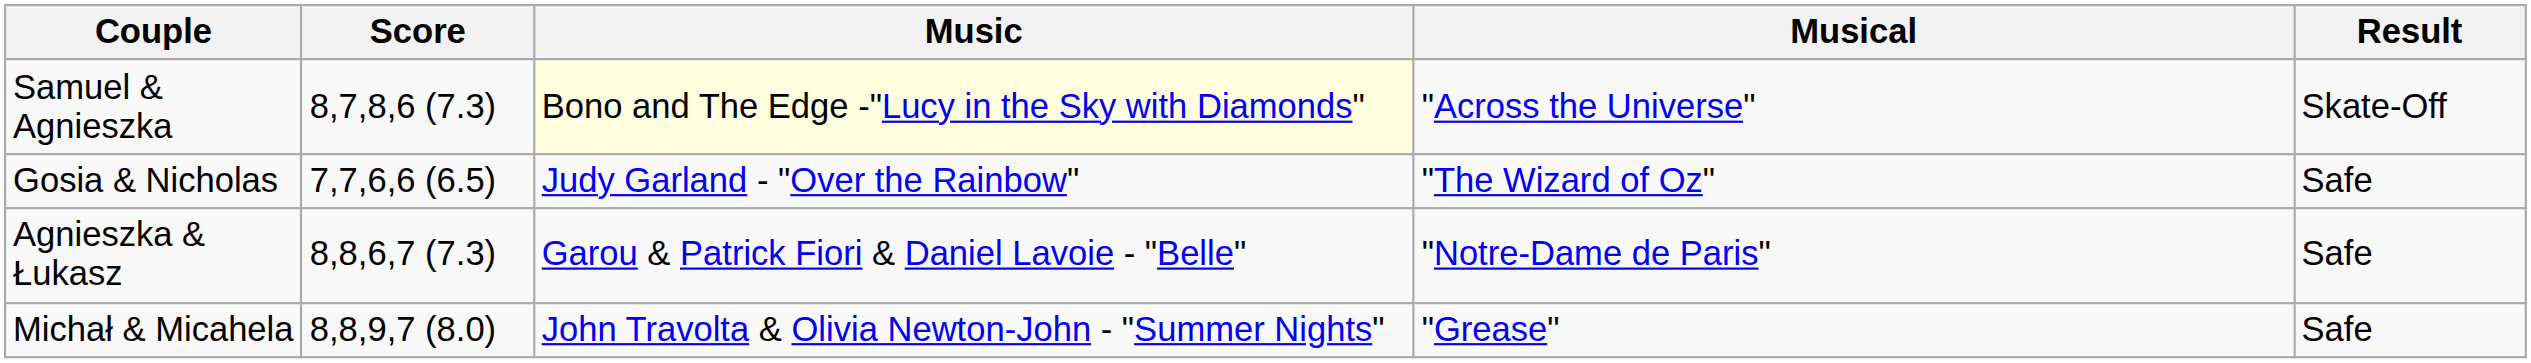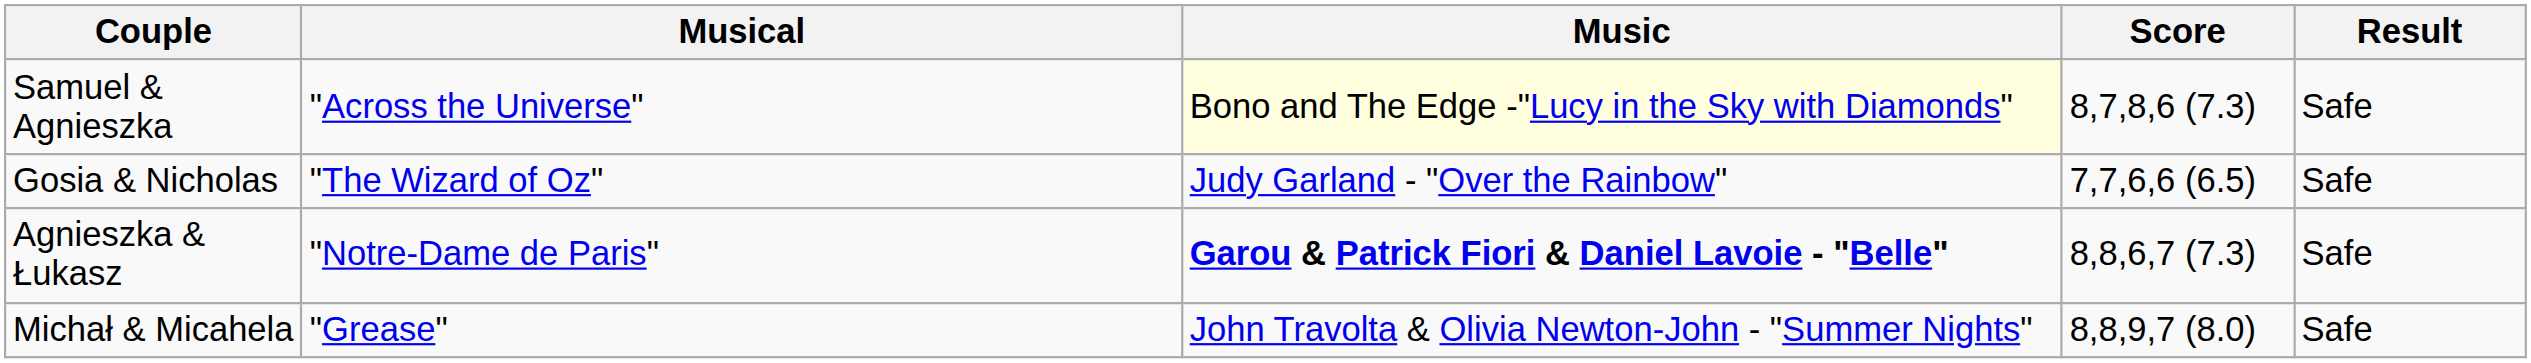columns swapped: Score <-> Musical
Samuel & Agnieszka | Result: Skate-Off -> Safe
Agnieszka & Łukasz | Music: normal -> bold
